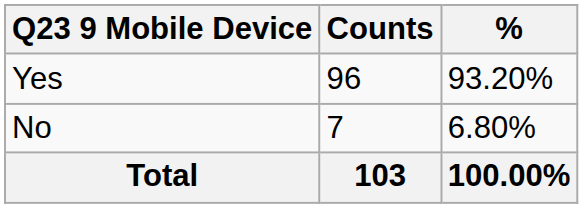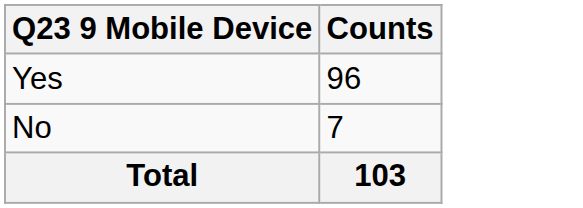- column: % | 93.20% | 6.80% | 100.00%
